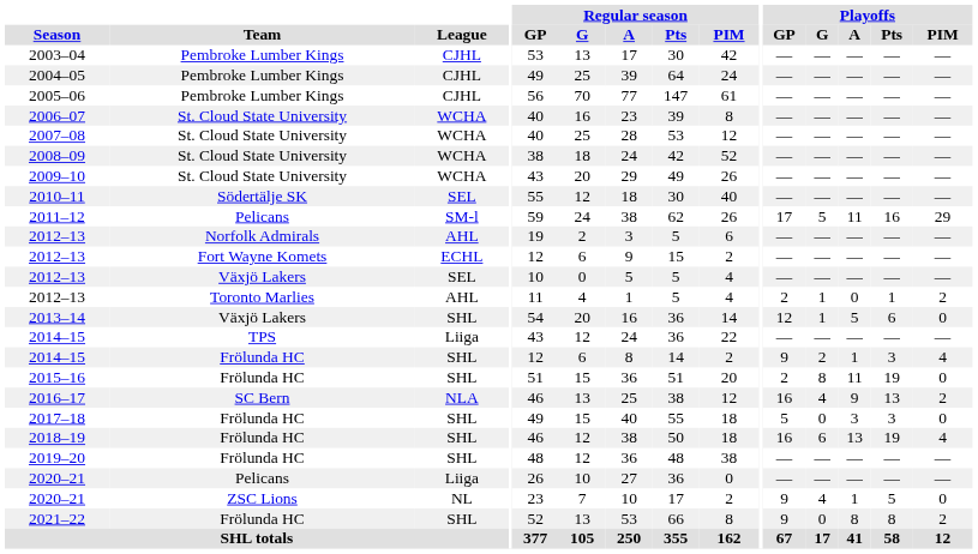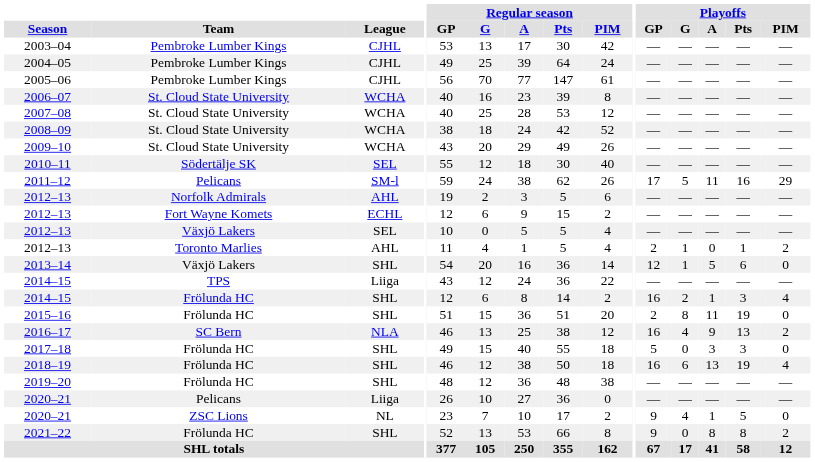2014–15 / Frölunda HC | Playoffs / GP: 9 -> 16
